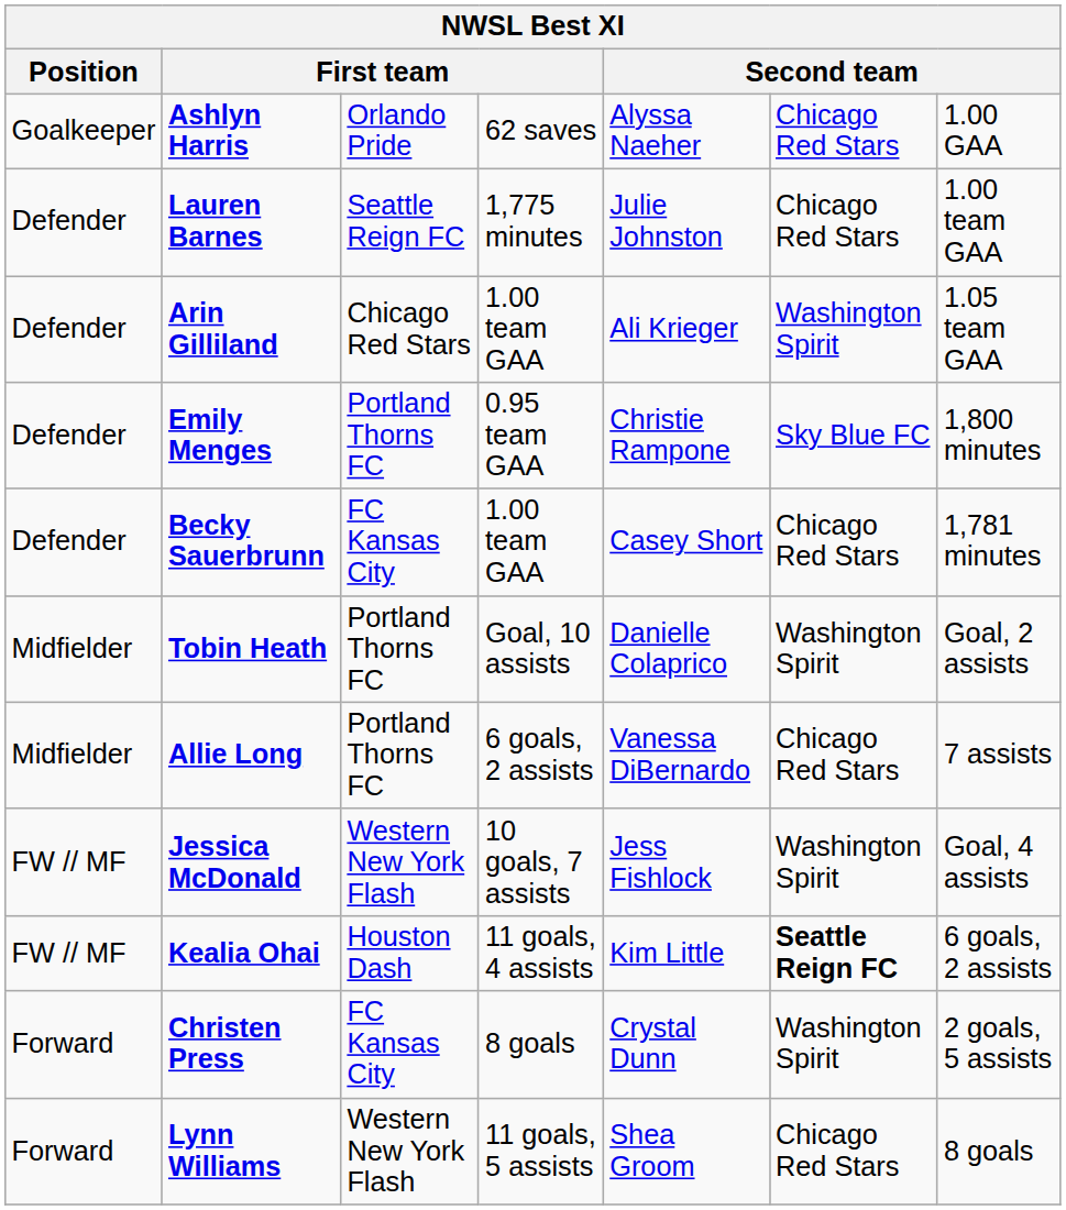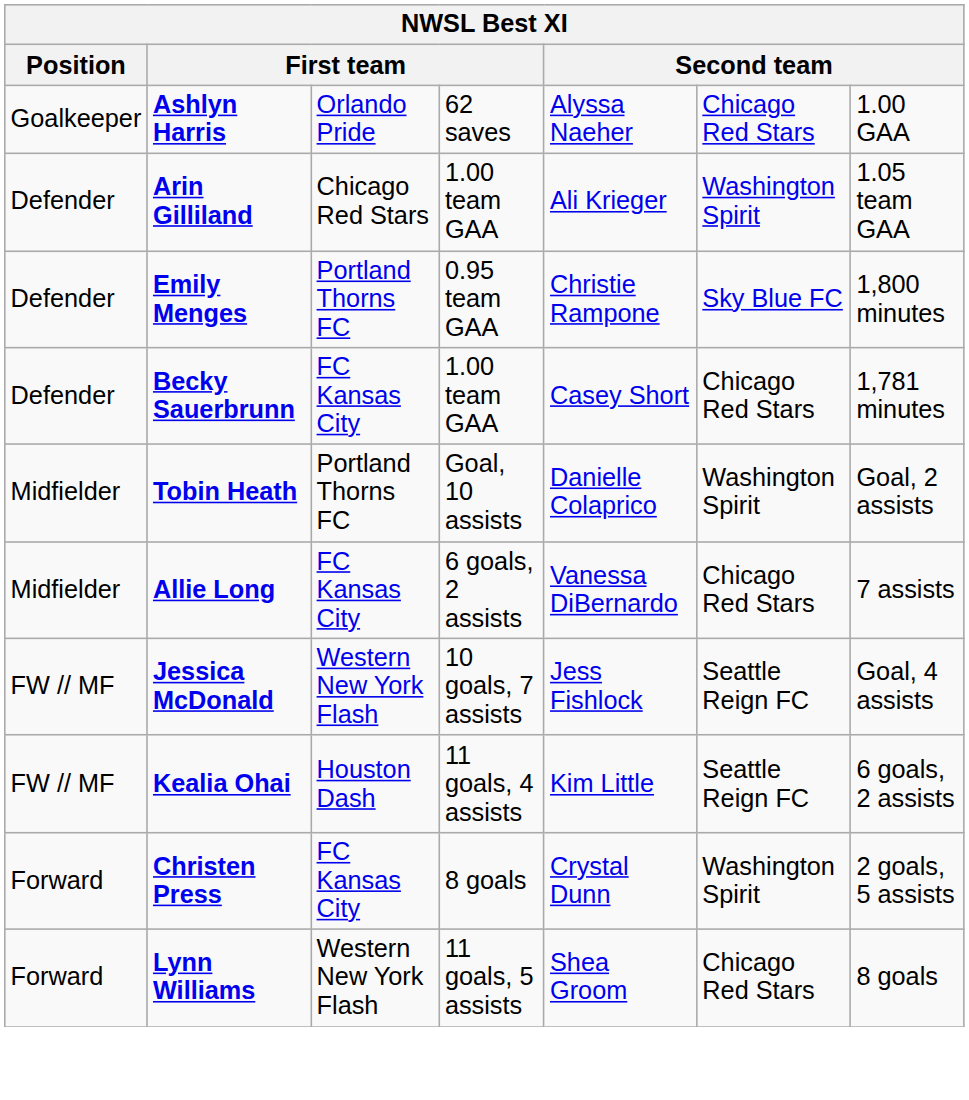- row: Defender | Lauren Barnes | Seattle Reign FC | 1,775 minutes | Julie Johnston | Chicago Red Stars | 1.00 team GAA
Allie Long | column 3: Portland Thorns FC -> FC Kansas City
Jessica McDonald | column 6: Washington Spirit -> Seattle Reign FC
Kealia Ohai | column 6: bold -> normal
